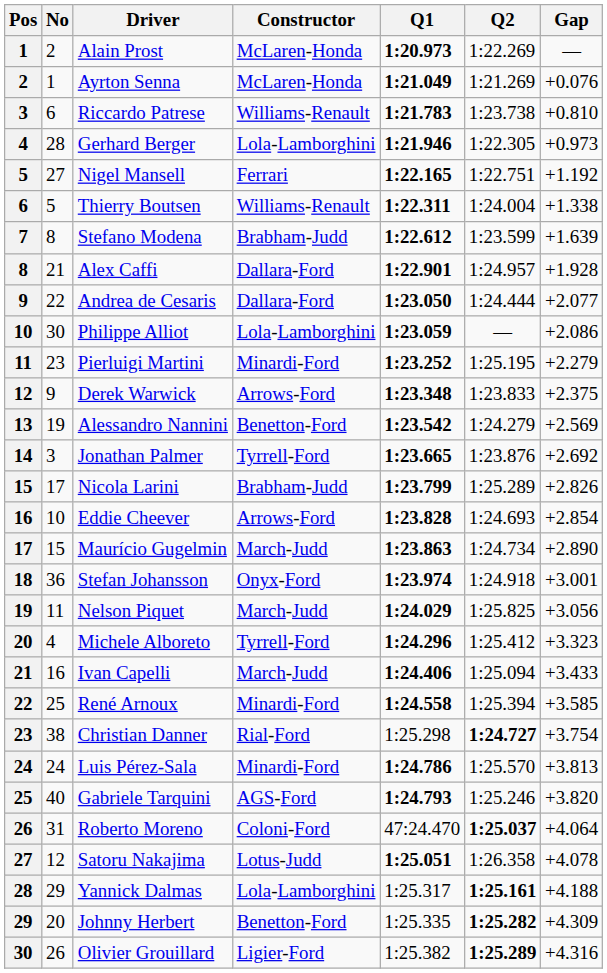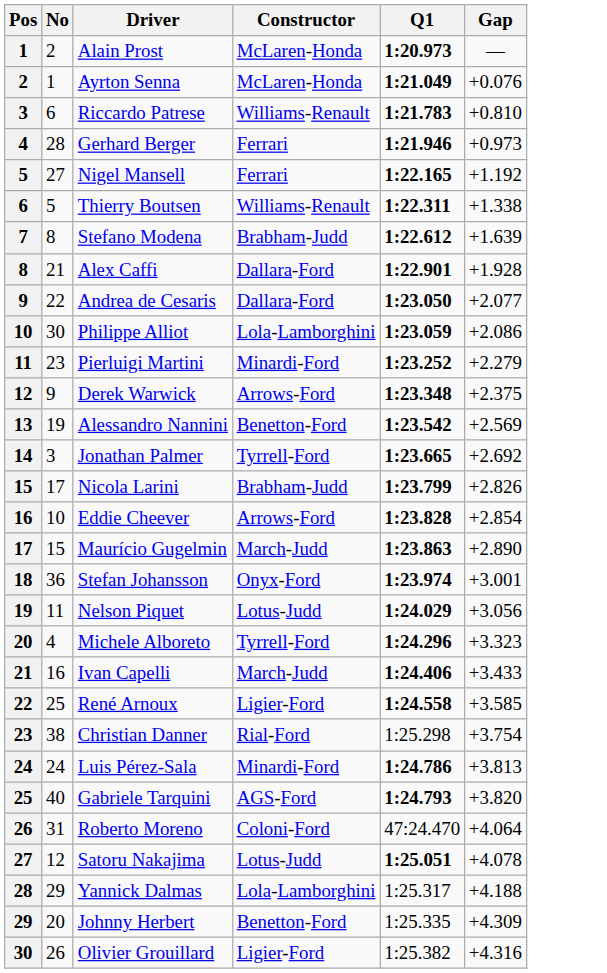- column: Q2 | 1:22.269 | 1:21.269 | 1:23.738 | 1:22.305 | 1:22.751 | 1:24.004 | 1:23.599 | 1:24.957 | 1:24.444 | — | 1:25.195 | 1:23.833 | 1:24.279 | 1:23.876 | 1:25.289 | 1:24.693 | 1:24.734 | 1:24.918 | 1:25.825 | 1:25.412 | 1:25.094 | 1:25.394 | 1:24.727 | 1:25.570 | 1:25.246 | 1:25.037 | 1:26.358 | 1:25.161 | 1:25.282 | 1:25.289
Gerhard Berger | Constructor: Lola-Lamborghini -> Ferrari
Nelson Piquet | Constructor: March-Judd -> Lotus-Judd
René Arnoux | Constructor: Minardi-Ford -> Ligier-Ford
